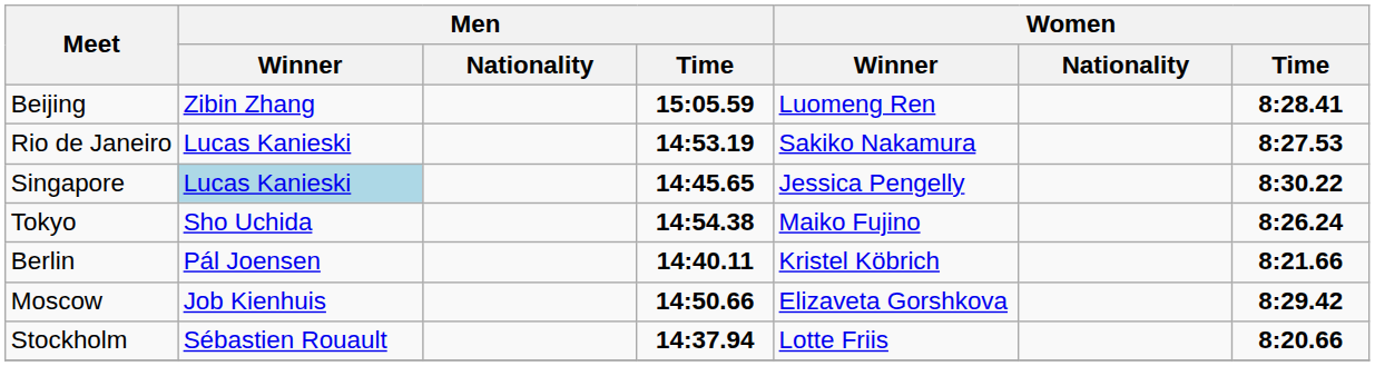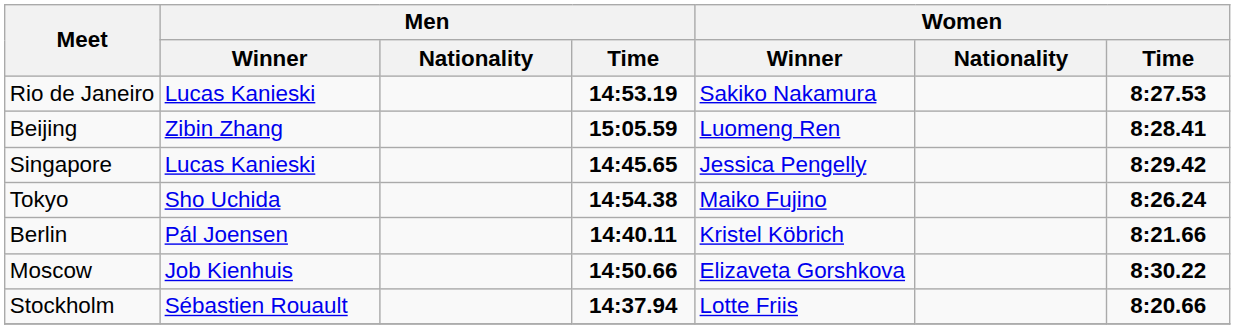rows swapped: Rio de Janeiro <-> Beijing
Singapore | Men / Winner: lightblue background -> no background
Singapore | Women / Time: 8:30.22 -> 8:29.42
Moscow | Women / Time: 8:29.42 -> 8:30.22
